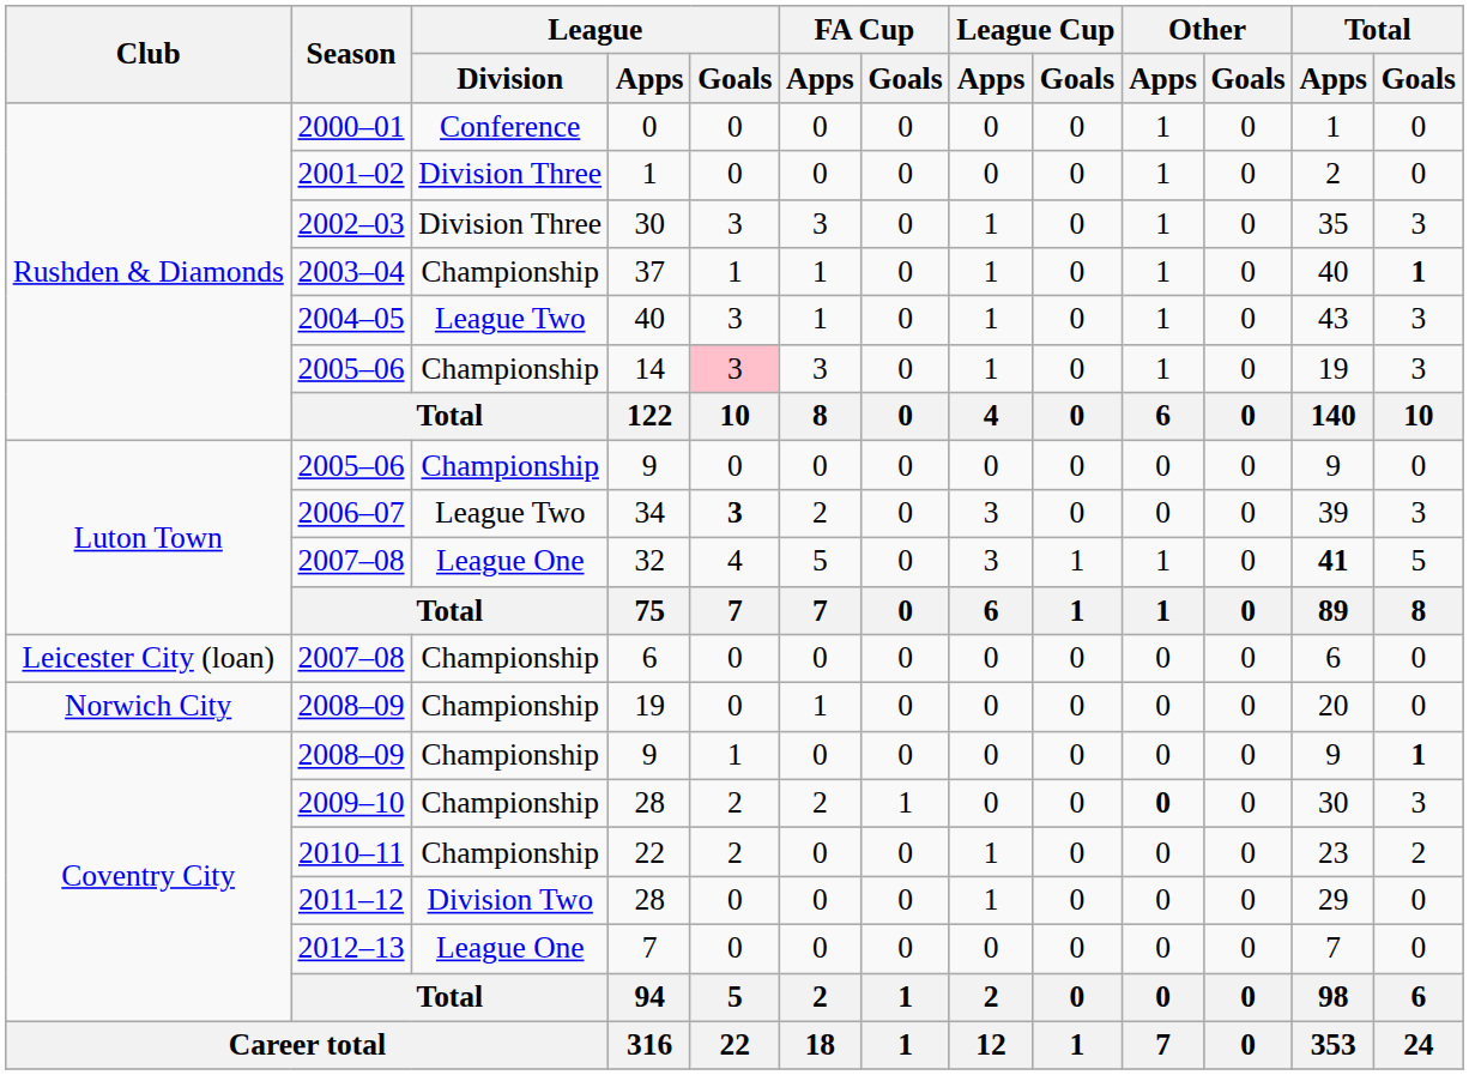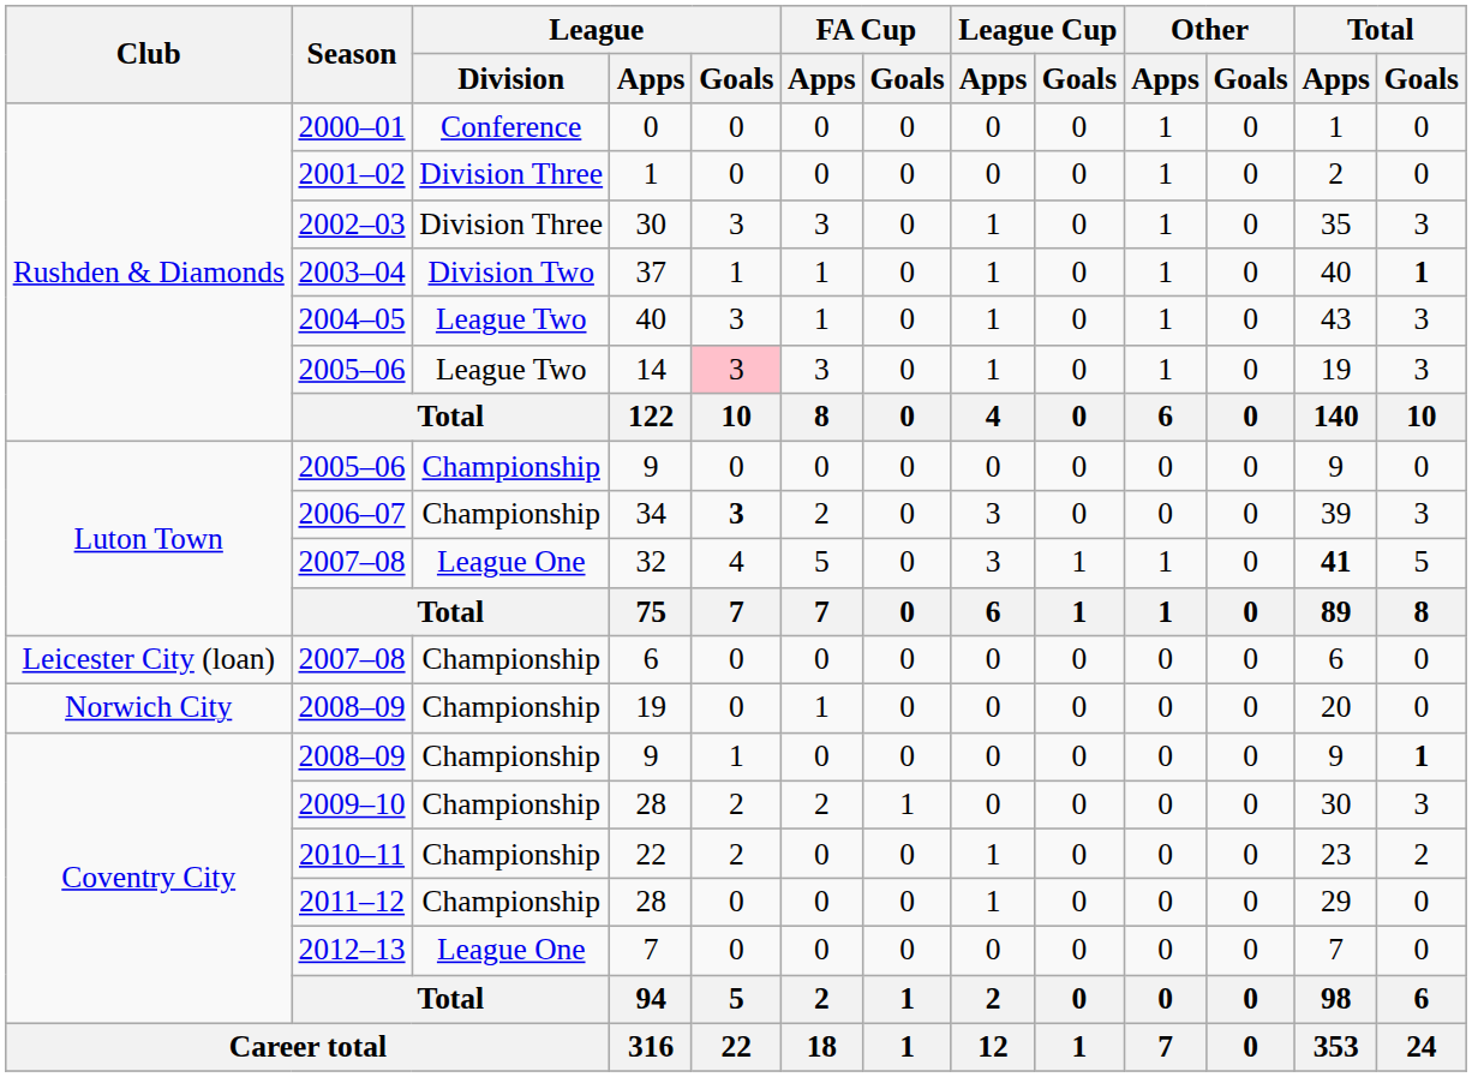37 | League / Division: Championship -> Division Two
14 | League / Division: Championship -> League Two
34 | League / Division: League Two -> Championship
2009–10 / 28 | Other / Apps: bold -> normal
2011–12 / 28 | League / Division: Division Two -> Championship
